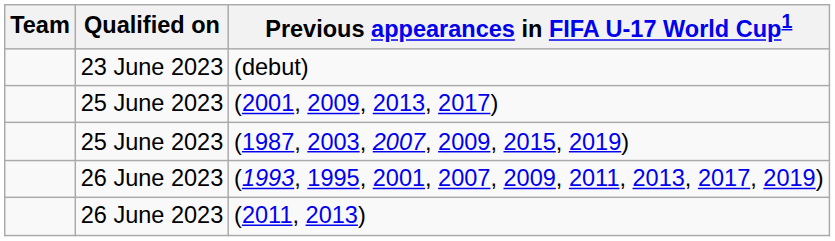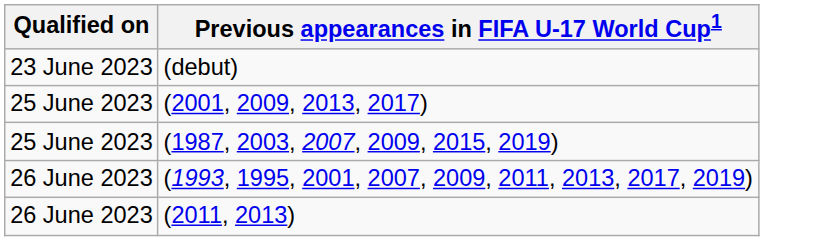- column: Team
